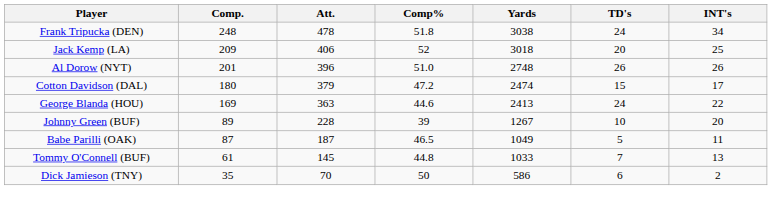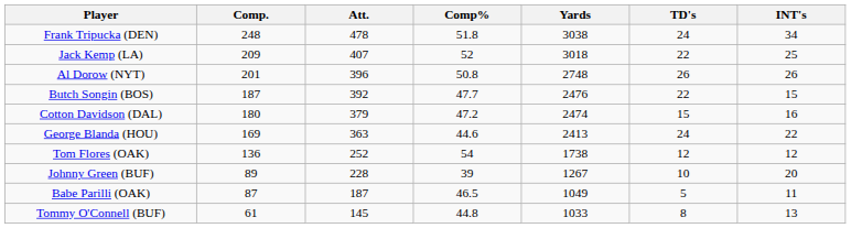Jack Kemp (LA) | Att.: 406 -> 407
Jack Kemp (LA) | TD's: 20 -> 22
Al Dorow (NYT) | Comp%: 51.0 -> 50.8
+ row: Butch Songin (BOS) | 187 | 392 | 47.7 | 2476 | 22 | 15
Cotton Davidson (DAL) | INT's: 17 -> 16
+ row: Tom Flores (OAK) | 136 | 252 | 54 | 1738 | 12 | 12
Tommy O'Connell (BUF) | TD's: 7 -> 8
- row: Dick Jamieson (TNY) | 35 | 70 | 50 | 586 | 6 | 2
